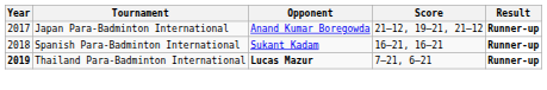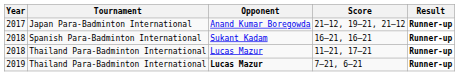+ row: 2018 | Thailand Para-Badminton International | Lucas Mazur | 11–21, 17–21 | Runner-up
7–21, 6–21 | Year: bold -> normal
